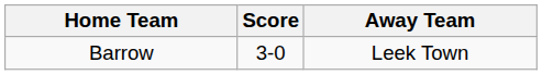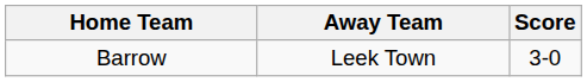columns swapped: Score <-> Away Team
